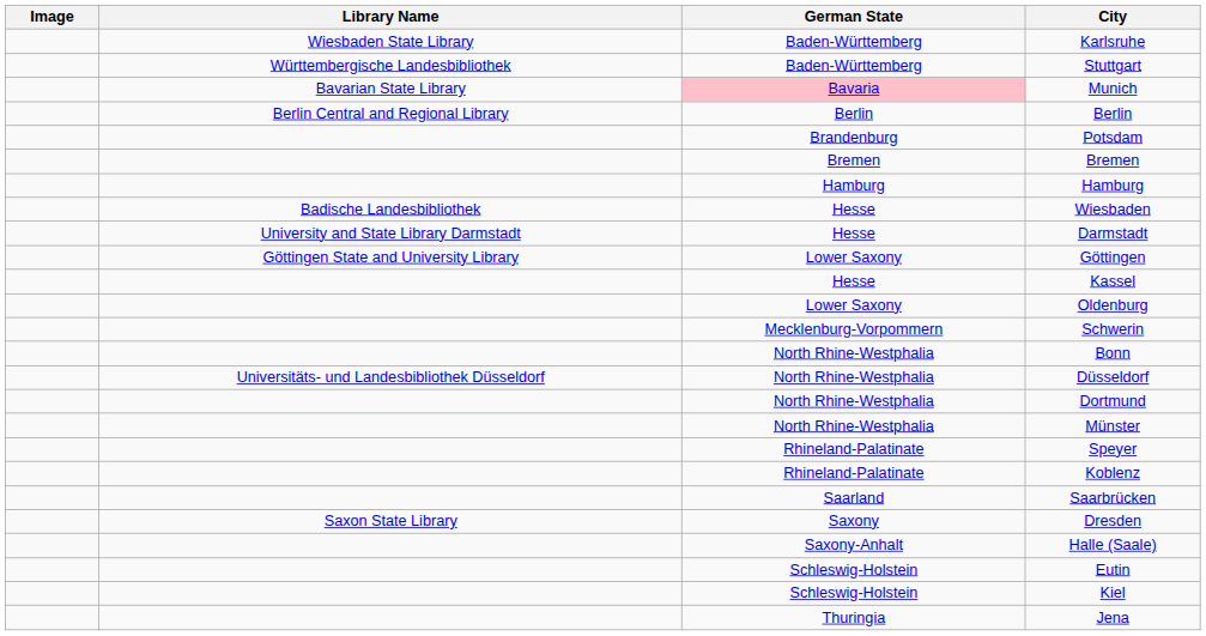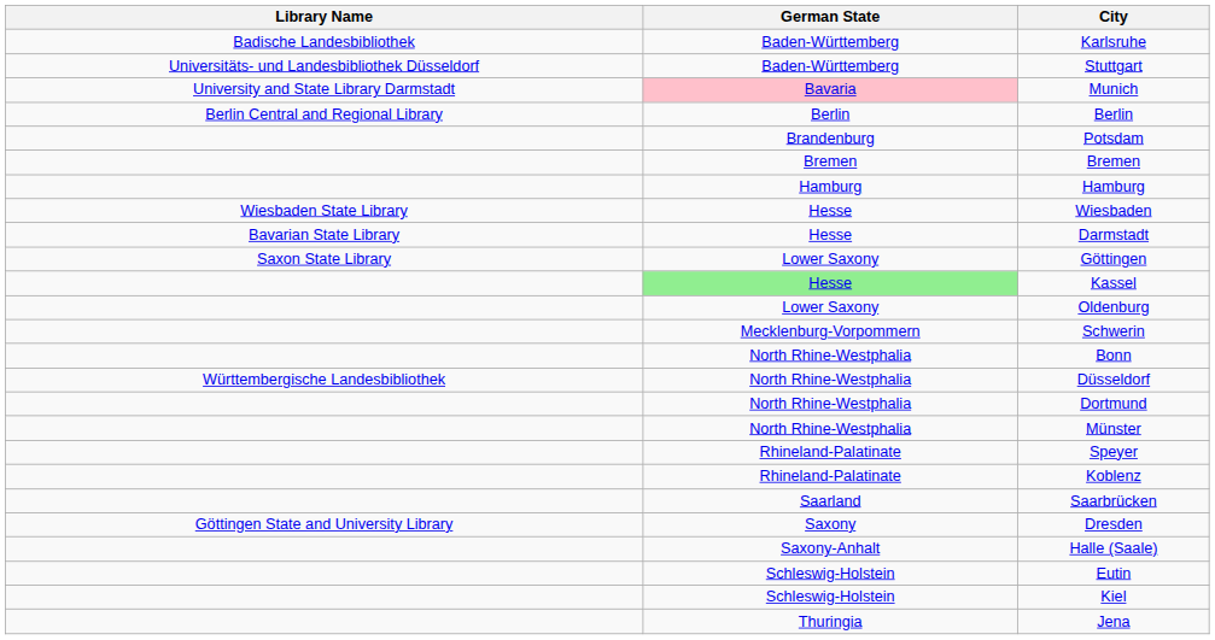- column: Image
Karlsruhe | Library Name: Wiesbaden State Library -> Badische Landesbibliothek
Stuttgart | Library Name: Württembergische Landesbibliothek -> Universitäts- und Landesbibliothek Düsseldorf
Munich | Library Name: Bavarian State Library -> University and State Library Darmstadt
Wiesbaden | Library Name: Badische Landesbibliothek -> Wiesbaden State Library
Darmstadt | Library Name: University and State Library Darmstadt -> Bavarian State Library
Göttingen | Library Name: Göttingen State and University Library -> Saxon State Library
Kassel | German State: no background -> lightgreen background
Düsseldorf | Library Name: Universitäts- und Landesbibliothek Düsseldorf -> Württembergische Landesbibliothek
Dresden | Library Name: Saxon State Library -> Göttingen State and University Library
